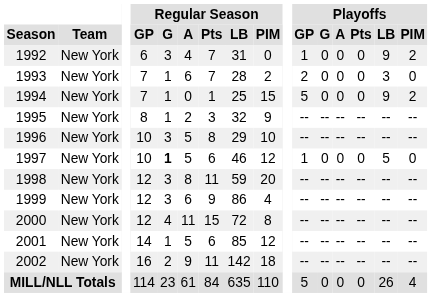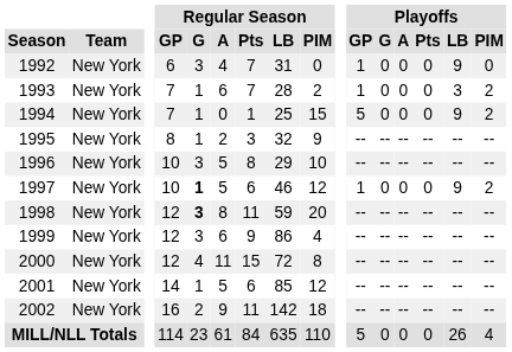1992 | Playoffs / PIM: 2 -> 0
1993 | Playoffs / GP: 2 -> 1
1993 | Playoffs / PIM: 0 -> 2
1997 | Playoffs / LB: 5 -> 9
1997 | Playoffs / PIM: 0 -> 2
1998 | Regular Season / G: normal -> bold
